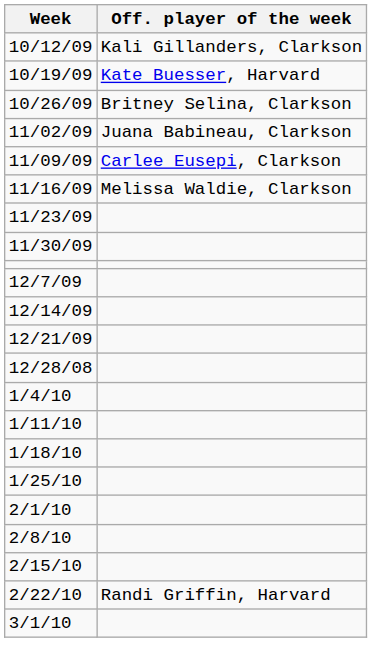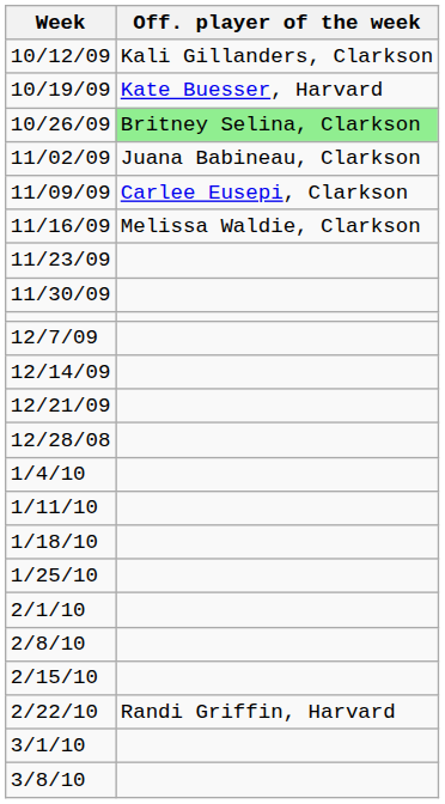10/26/09 | Off. player of the week: no background -> lightgreen background
+ row: 3/8/10
